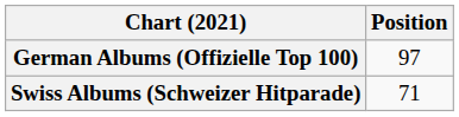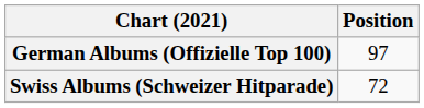Swiss Albums (Schweizer Hitparade) | Position: 71 -> 72
